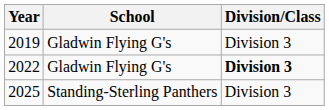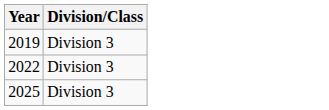- column: School | Gladwin Flying G's | Gladwin Flying G's | Standing-Sterling Panthers
2022 | Division/Class: bold -> normal
